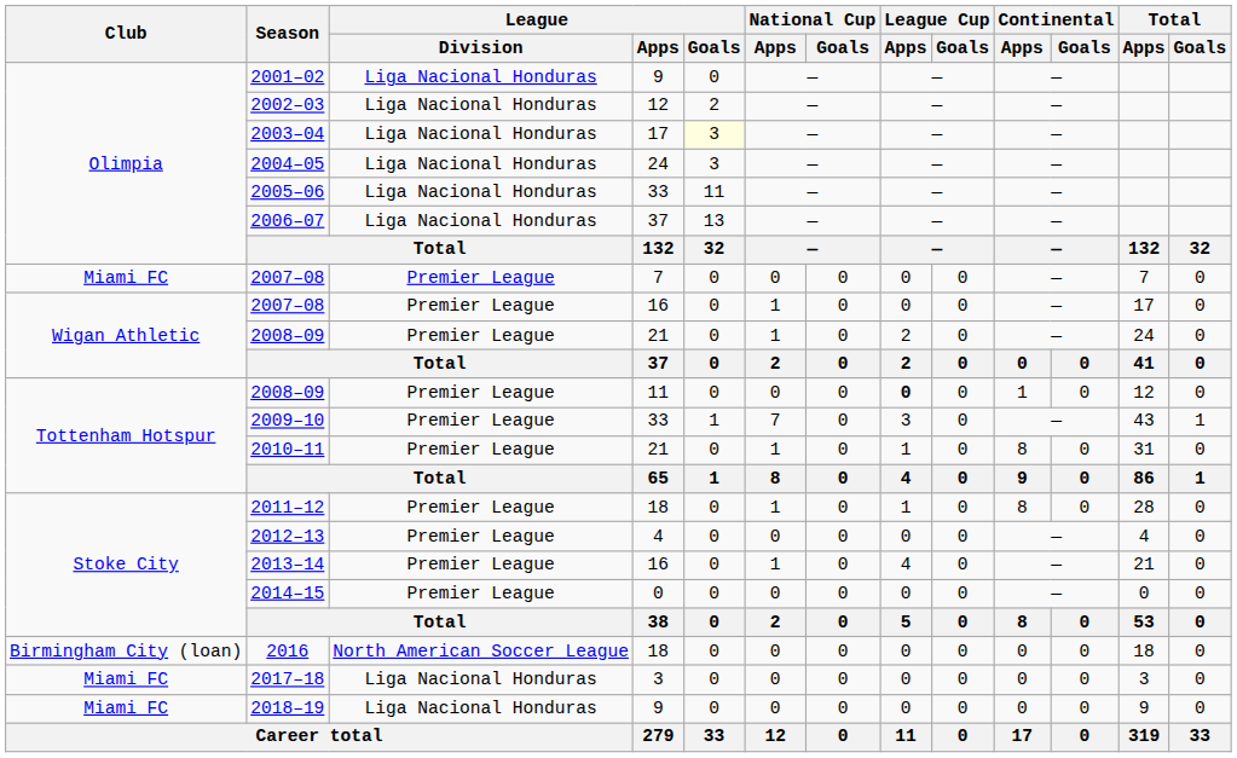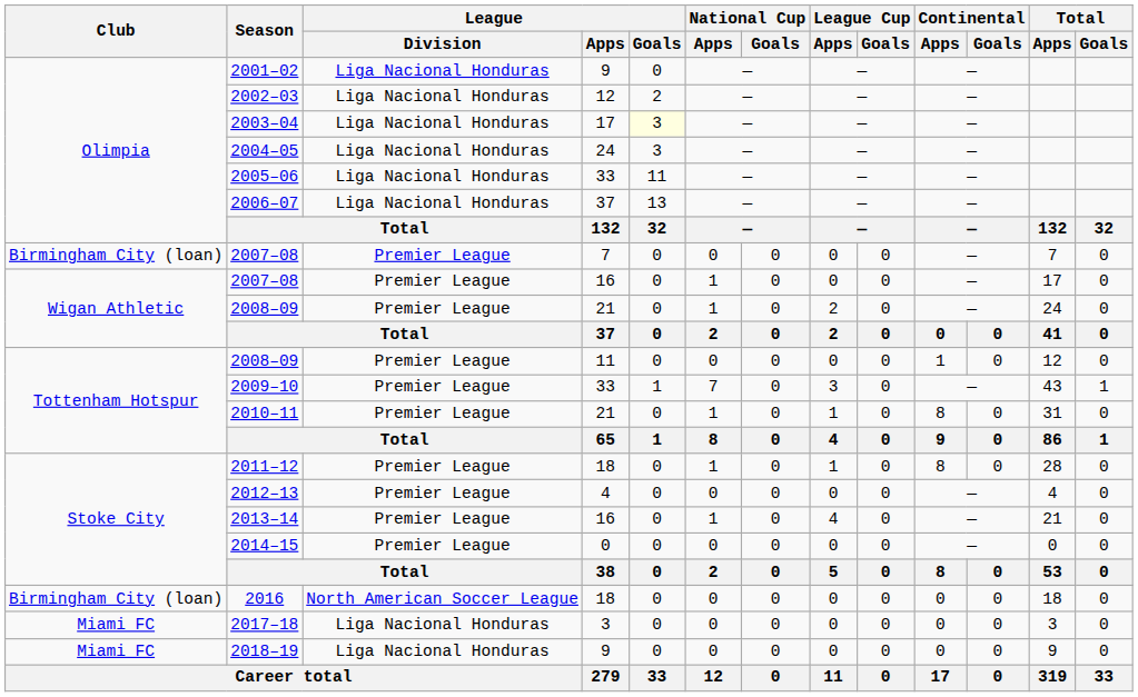2007–08 / 7 | Club: Miami FC -> Birmingham City (loan)
2008–09 / 11 | League Cup / Apps: bold -> normal
